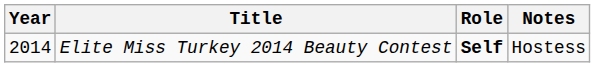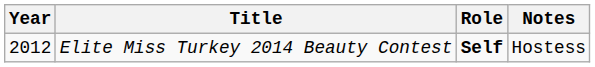Elite Miss Turkey 2014 Beauty Contest | Year: 2014 -> 2012
